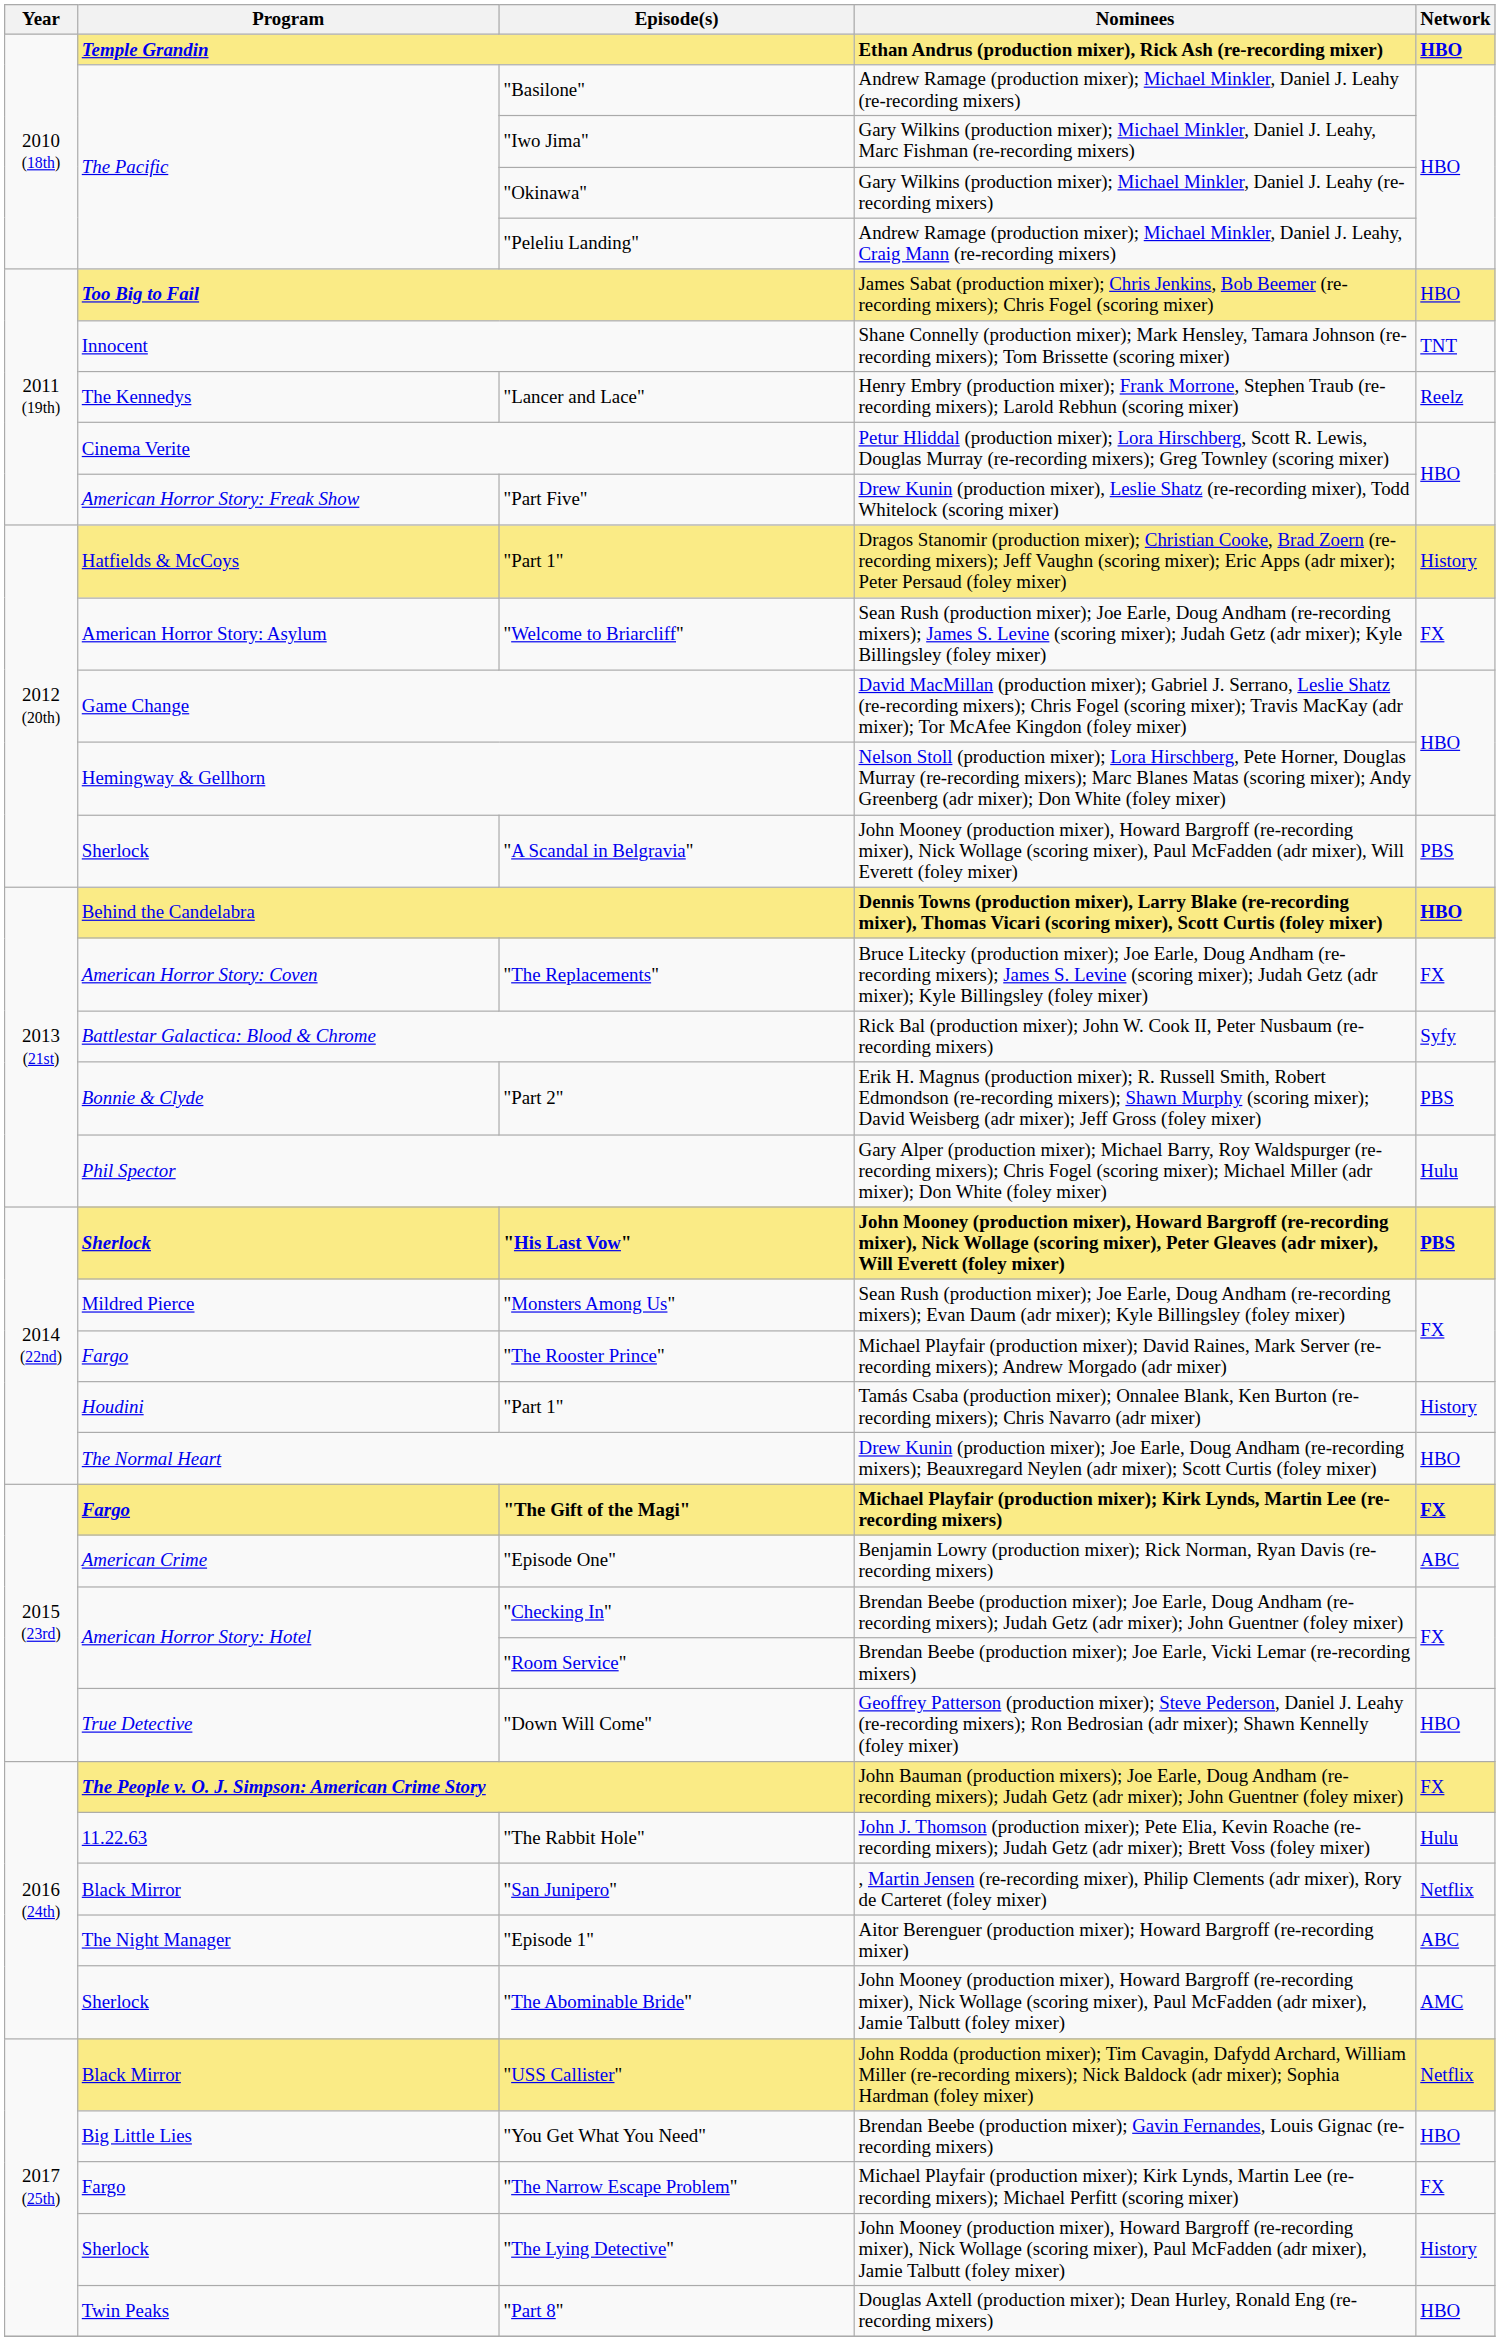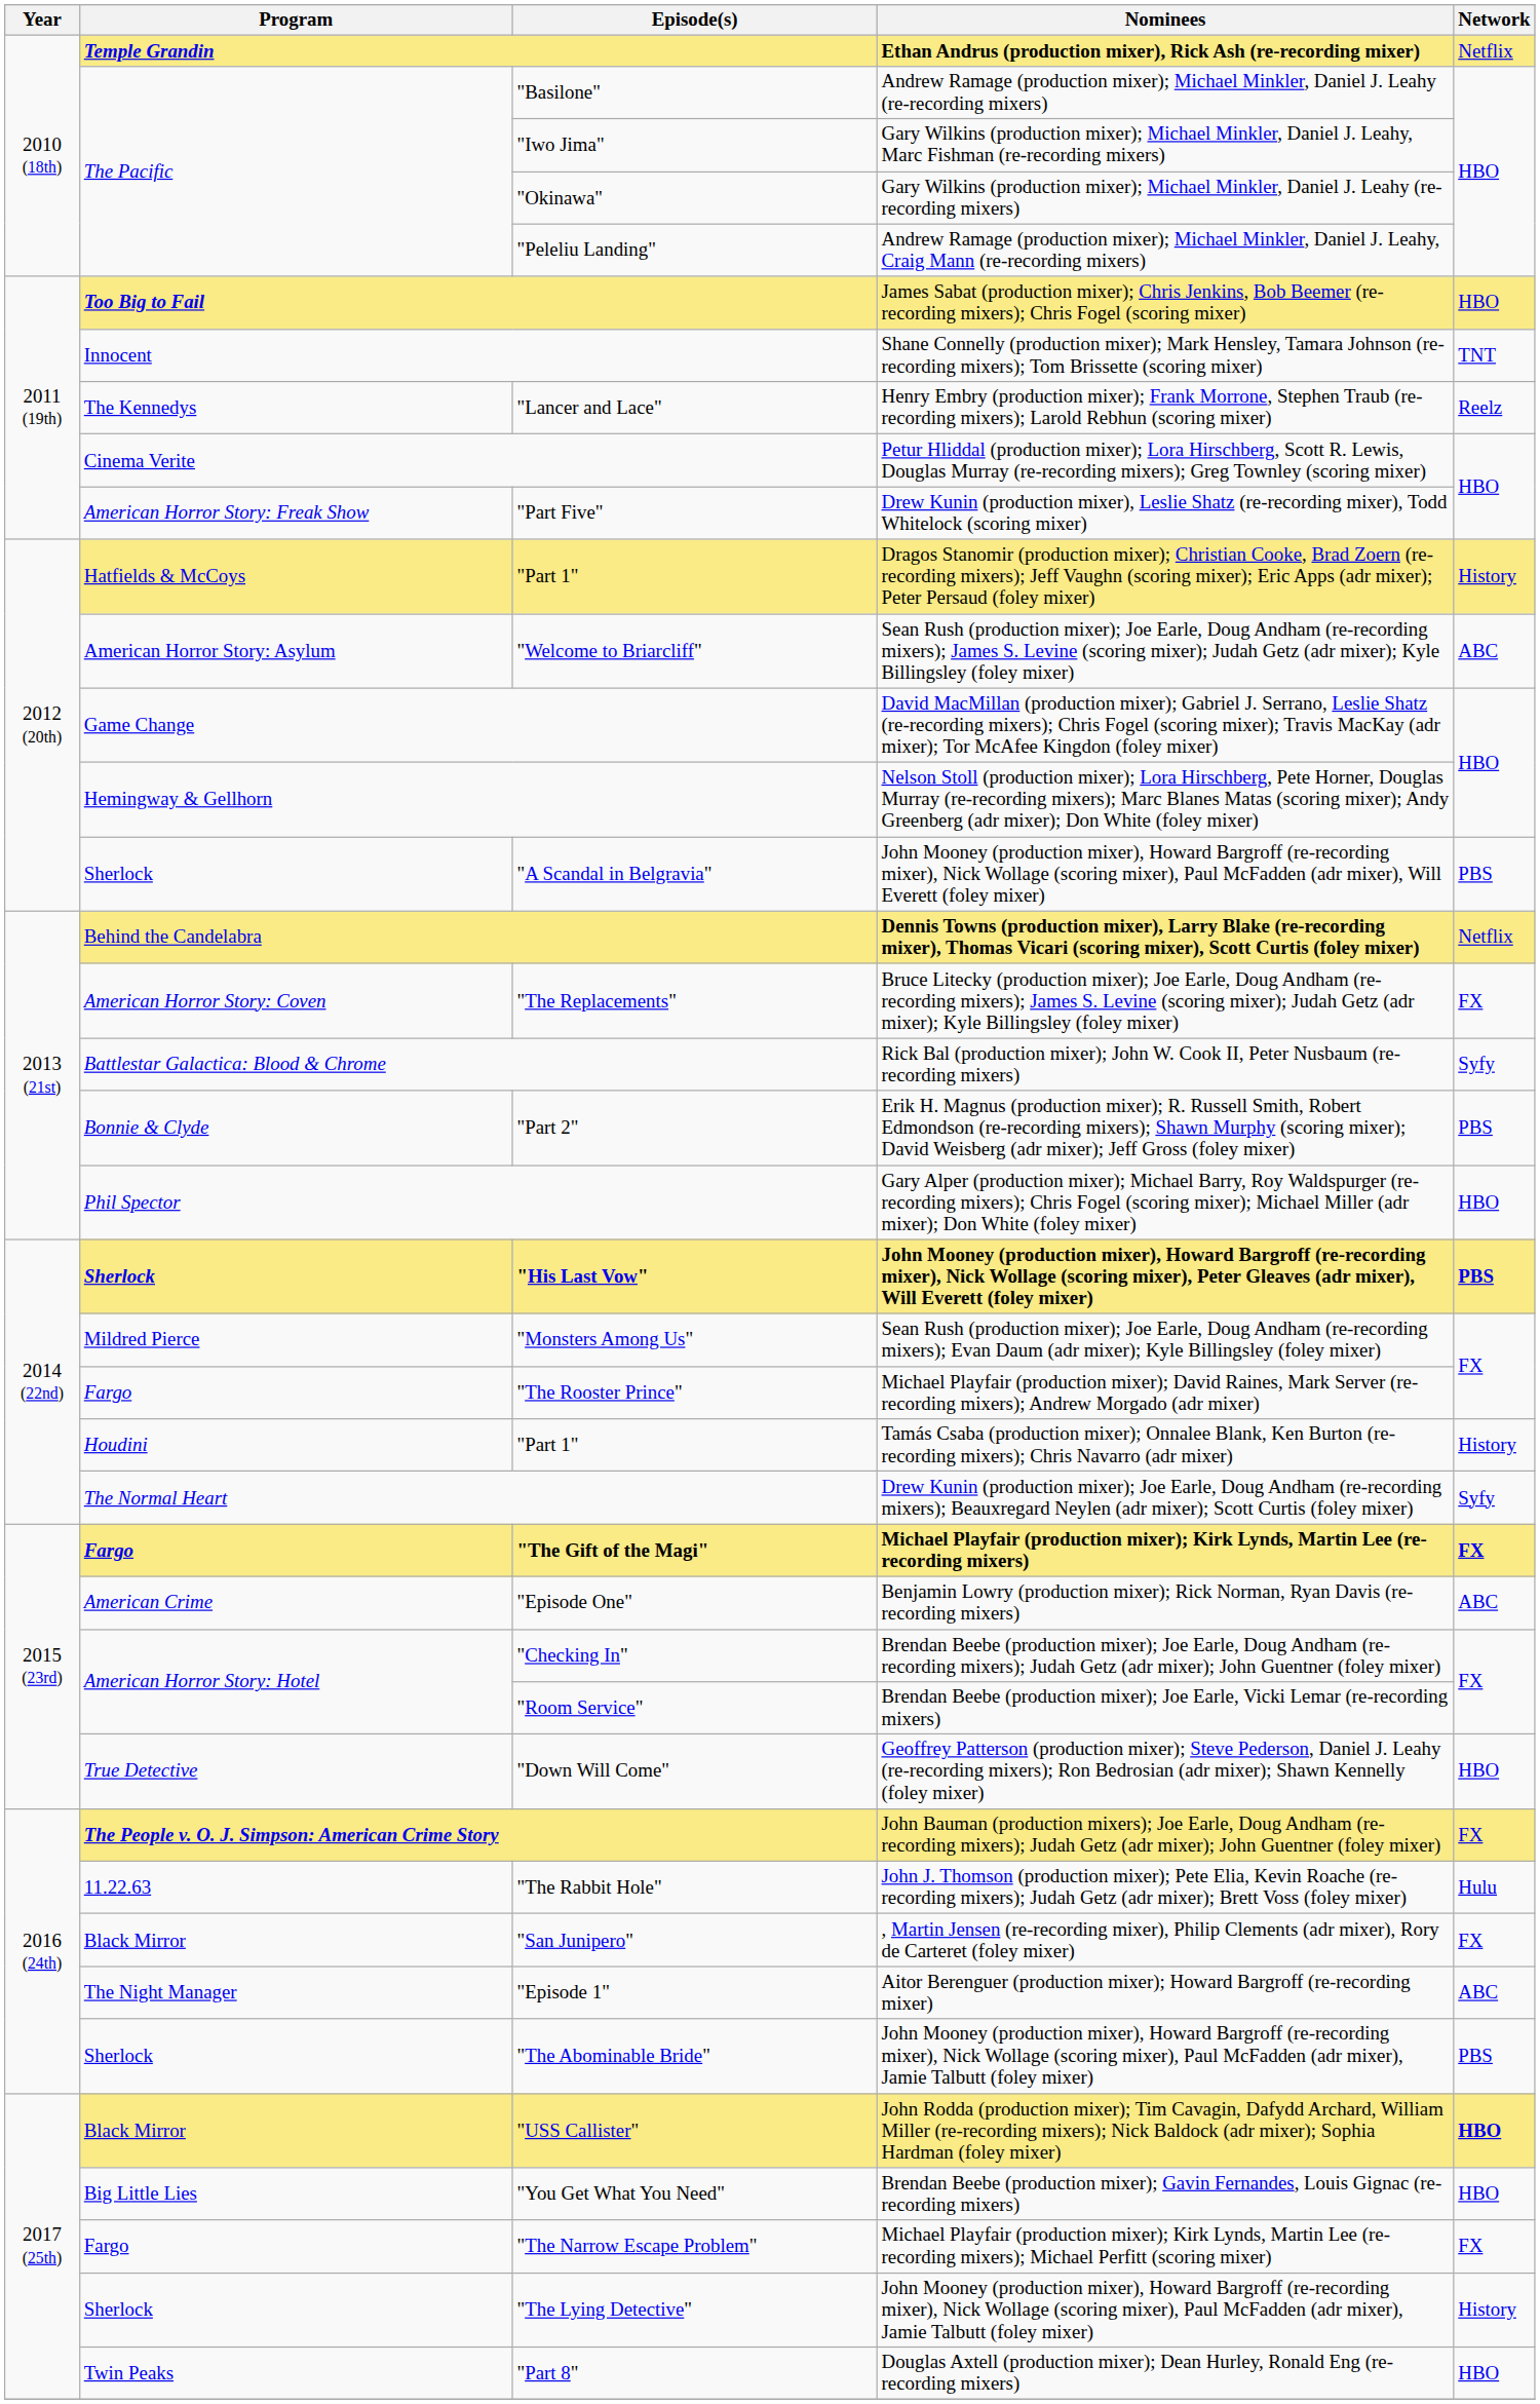Temple Grandin | Network: HBO -> Netflix
"Welcome to Briarcliff" | Network: FX -> ABC
Behind the Candelabra | Network: HBO -> Netflix
Phil Spector | Network: Hulu -> HBO
The Normal Heart | Network: HBO -> Syfy
"San Junipero" | Network: Netflix -> FX
"The Abominable Bride" | Network: AMC -> PBS
"USS Callister" | Network: Netflix -> HBO
